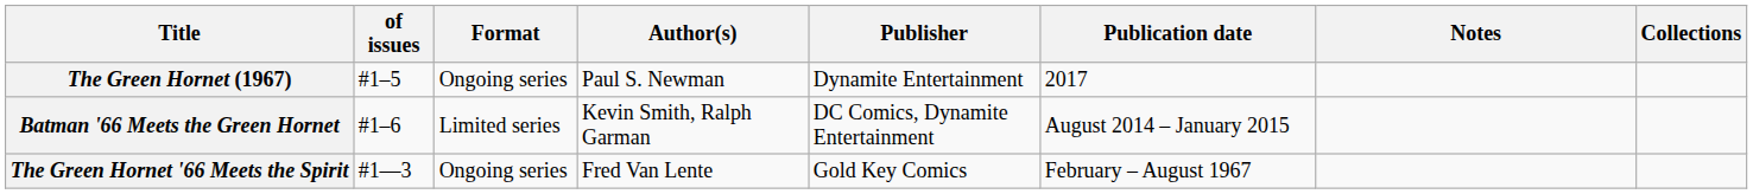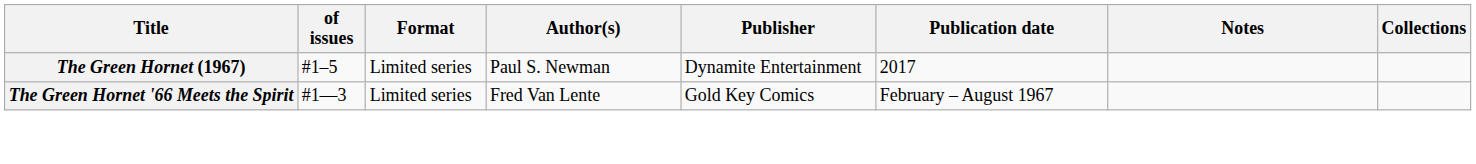The Green Hornet (1967) | Format: Ongoing series -> Limited series
- row: Batman '66 Meets the Green Hornet | #1–6 | Limited series | Kevin Smith, Ralph Garman | DC Comics, Dynamite Entertainment | August 2014 – January 2015
The Green Hornet '66 Meets the Spirit | Format: Ongoing series -> Limited series
